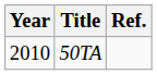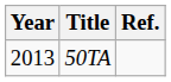50TA | Year: 2010 -> 2013
